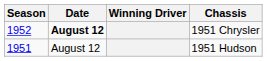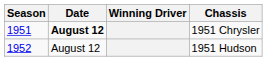1951 Chrysler | Season: 1952 -> 1951
1951 Hudson | Season: 1951 -> 1952
